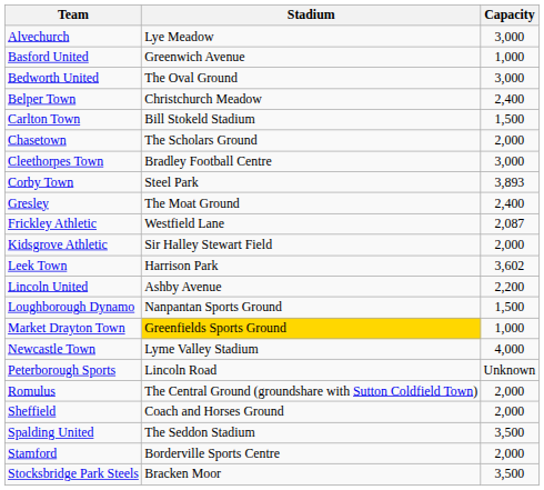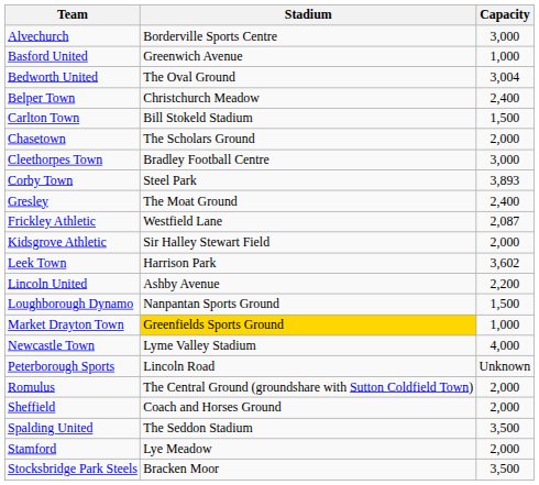Alvechurch | Stadium: Lye Meadow -> Borderville Sports Centre
Bedworth United | Capacity: 3,000 -> 3,004
Stamford | Stadium: Borderville Sports Centre -> Lye Meadow
